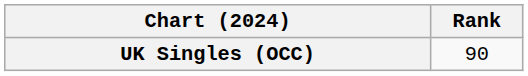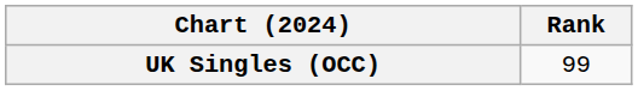UK Singles (OCC) | Rank: 90 -> 99
